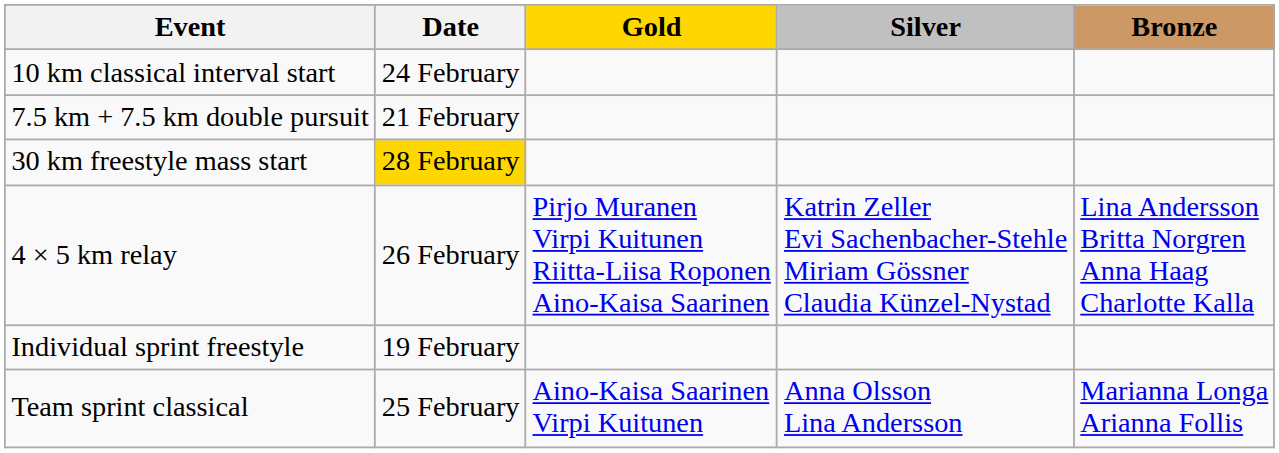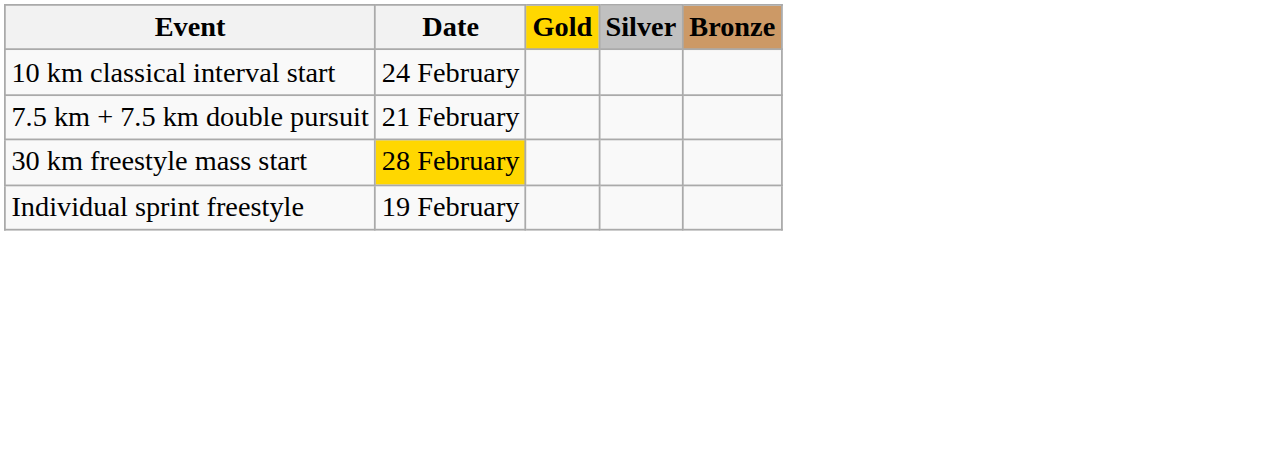- row: 4 × 5 km relay | 26 February | Pirjo Muranen Virpi Kuitunen Riitta-Liisa Roponen Aino-Kaisa Saarinen | Katrin Zeller Evi Sachenbacher-Stehle Miriam Gössner Claudia Künzel-Nystad | Lina Andersson Britta Norgren Anna Haag Charlotte Kalla
- row: Team sprint classical | 25 February | Aino-Kaisa Saarinen Virpi Kuitunen | Anna Olsson Lina Andersson | Marianna Longa Arianna Follis
